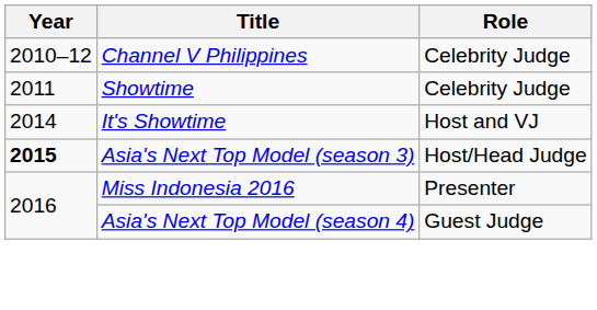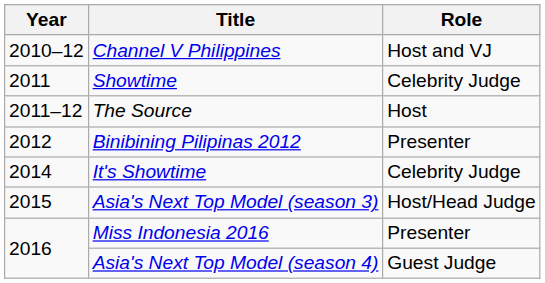Channel V Philippines | Role: Celebrity Judge -> Host and VJ
+ row: 2011–12 | The Source | Host
+ row: 2012 | Binibining Pilipinas 2012 | Presenter
It's Showtime | Role: Host and VJ -> Celebrity Judge
Asia's Next Top Model (season 3) | Year: bold -> normal
